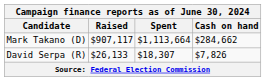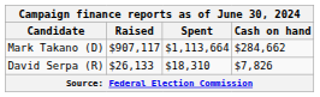David Serpa (R) | Spent: $18,307 -> $18,310
